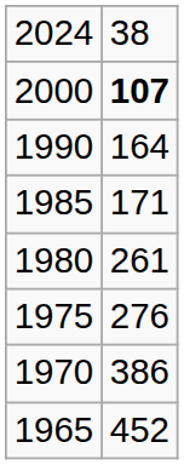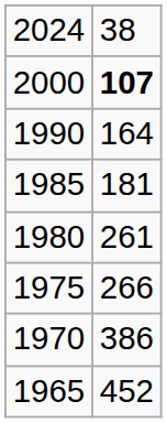1985 | column 2: 171 -> 181
1975 | column 2: 276 -> 266
